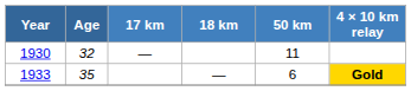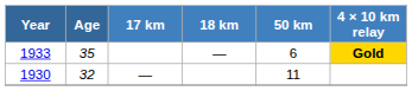rows swapped: 1930 <-> 1933
